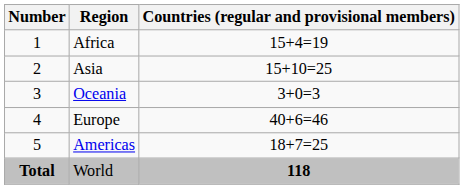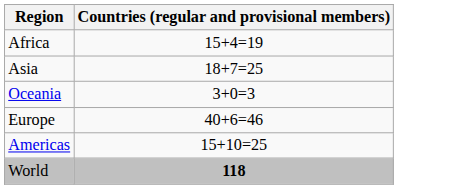- column: Number | 1 | 2 | 3 | 4 | 5 | Total
Asia | Countries (regular and provisional members): 15+10=25 -> 18+7=25
Americas | Countries (regular and provisional members): 18+7=25 -> 15+10=25
